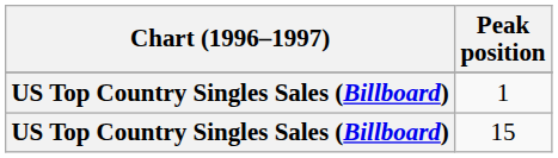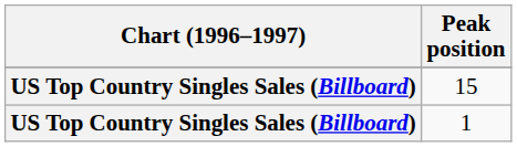rows swapped: 1 <-> 15
